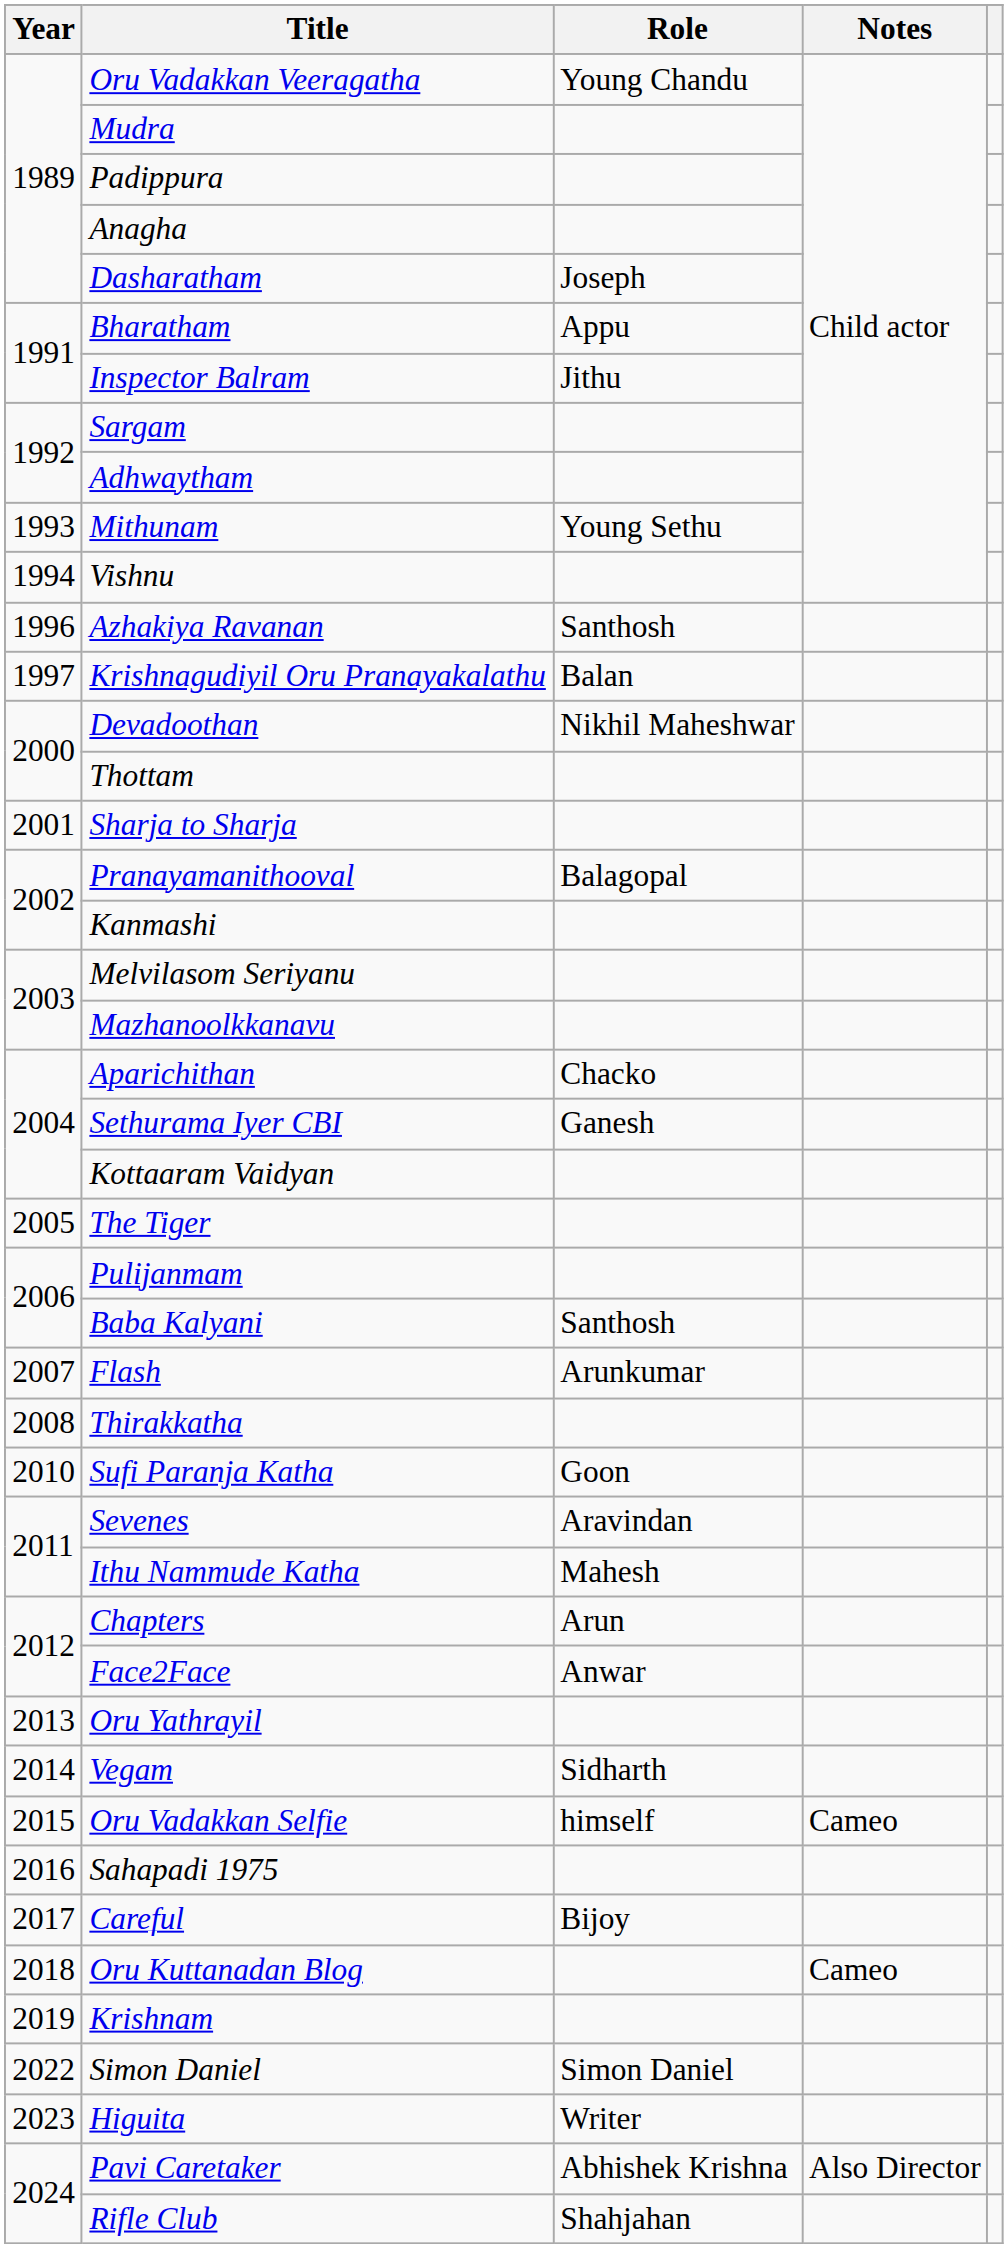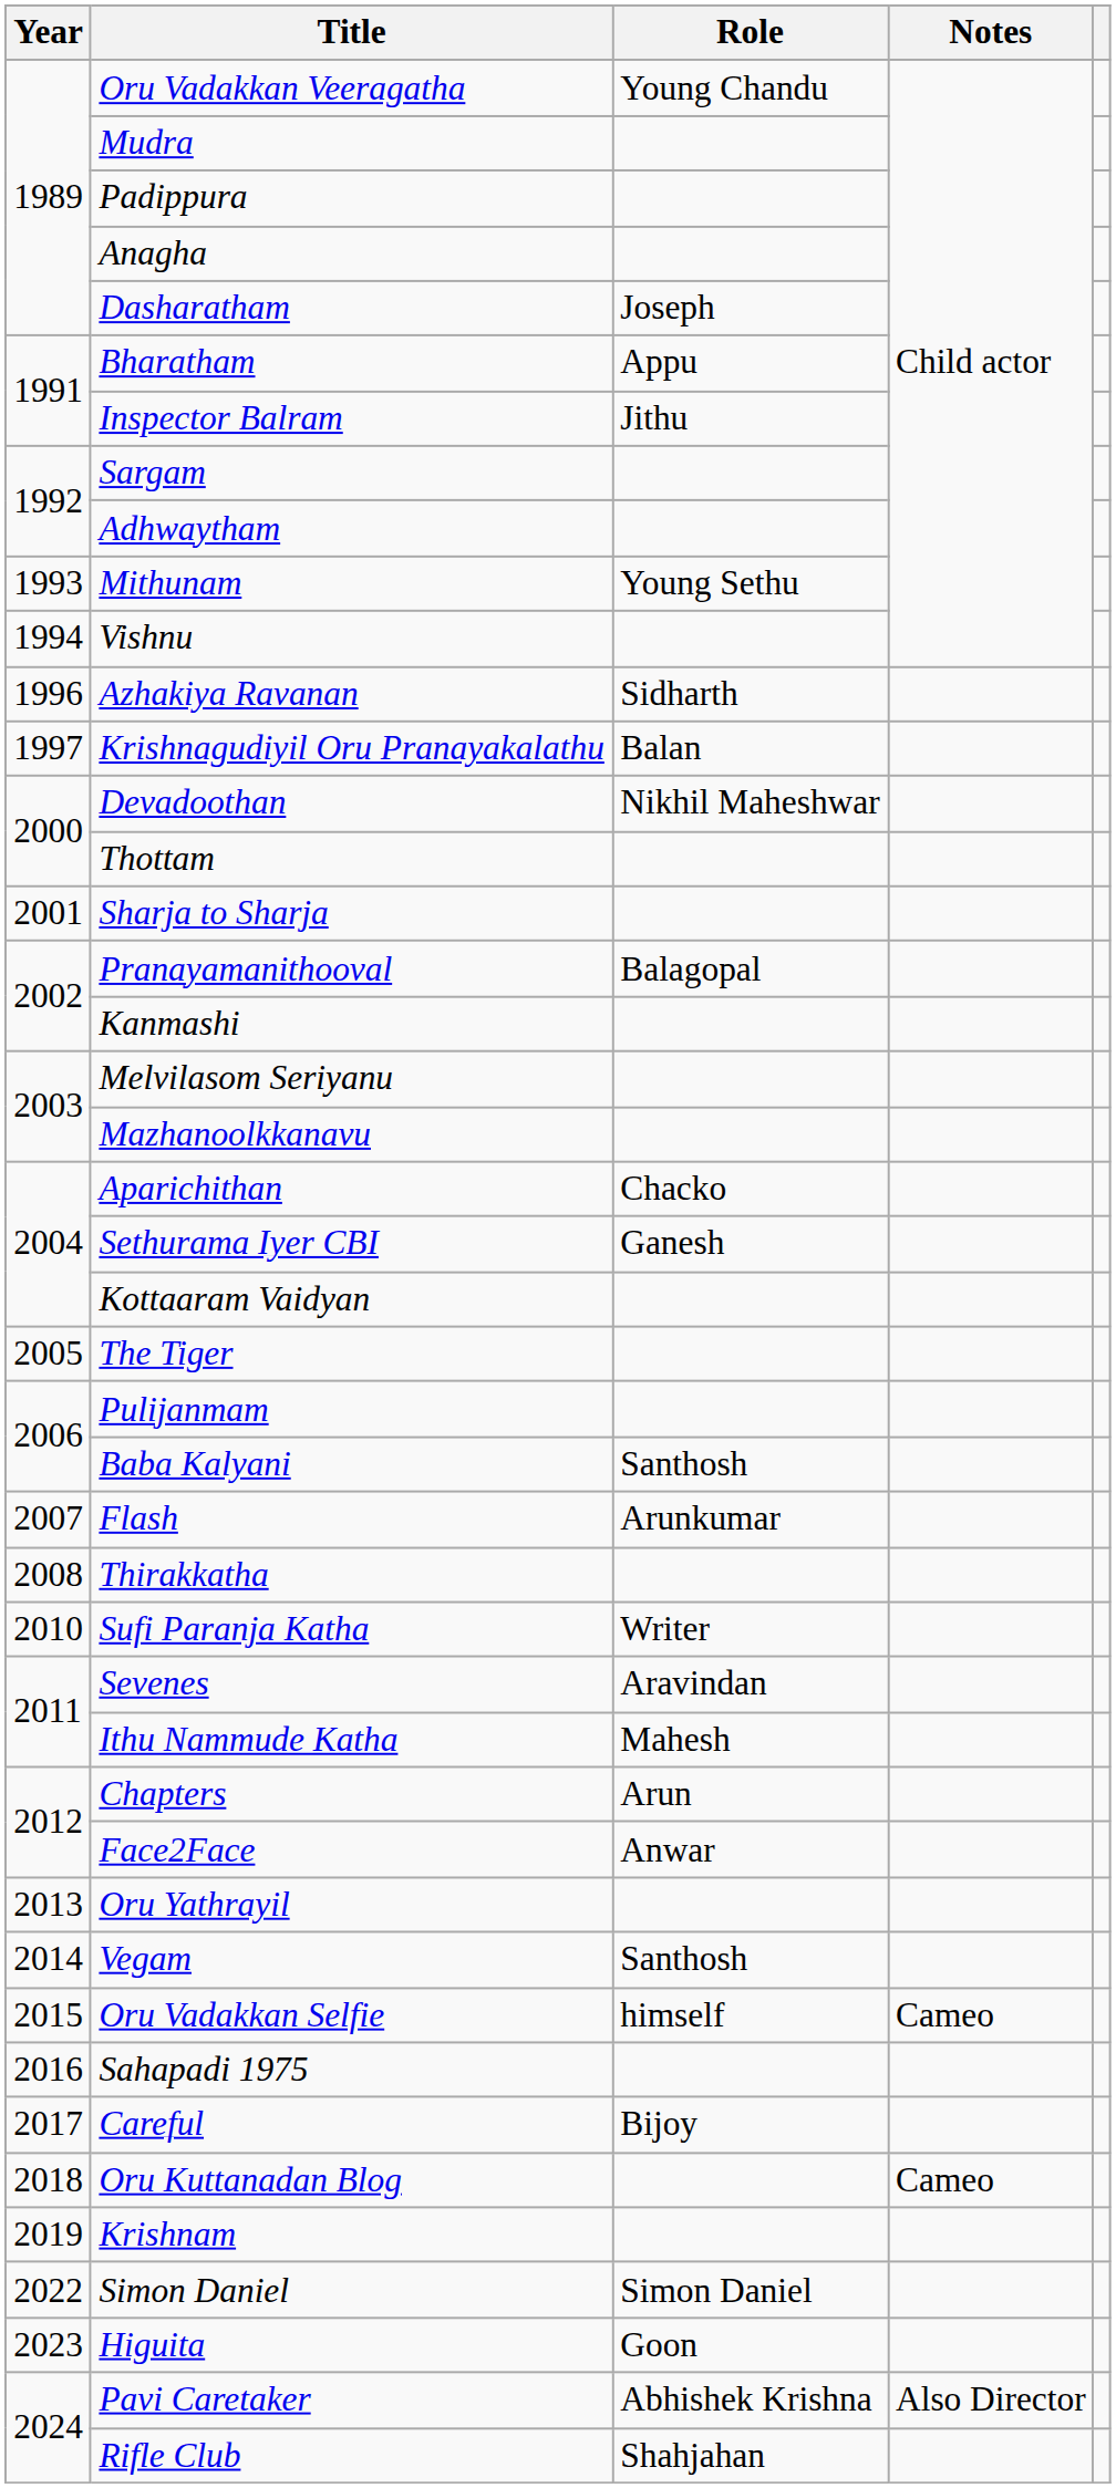Azhakiya Ravanan | Role: Santhosh -> Sidharth
Sufi Paranja Katha | Role: Goon -> Writer
Vegam | Role: Sidharth -> Santhosh
Higuita | Role: Writer -> Goon
